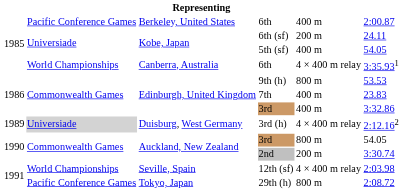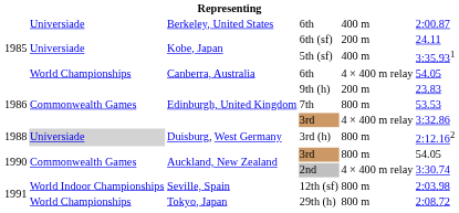Berkeley, United States / 6th | column 2: Pacific Conference Games -> Universiade
5th (sf) | column 6: 54.05 -> 3:35.931
Canberra, Australia / 6th | column 6: 3:35.931 -> 54.05
9th (h) | column 5: 800 m -> 200 m
9th (h) | column 6: 53.53 -> 23.83
7th | column 5: 400 m -> 800 m
7th | column 6: 23.83 -> 53.53
Edinburgh, United Kingdom / 3rd | column 5: 400 m -> 4 × 400 m relay
3rd (h) | column 1: 1989 -> 1988
3rd (h) | column 5: 4 × 400 m relay -> 800 m
2nd | column 5: 200 m -> 4 × 400 m relay
12th (sf) | column 2: World Championships -> World Indoor Championships
12th (sf) | column 5: 4 × 400 m relay -> 800 m
29th (h) | column 2: Pacific Conference Games -> World Championships
